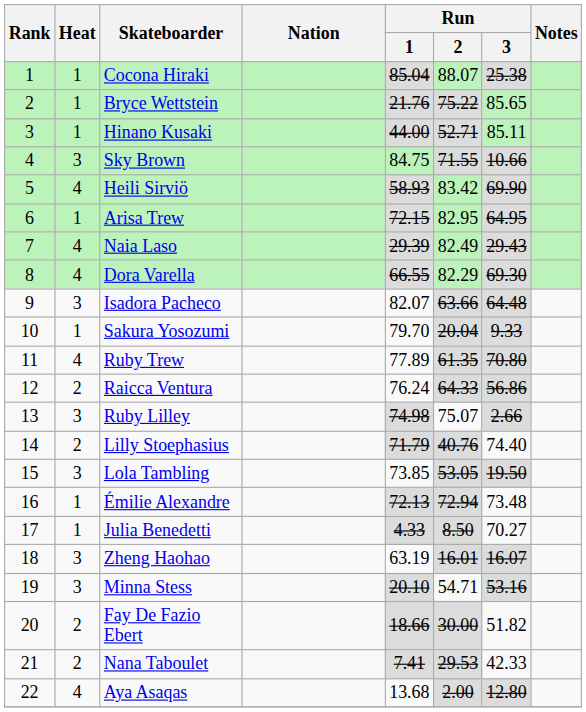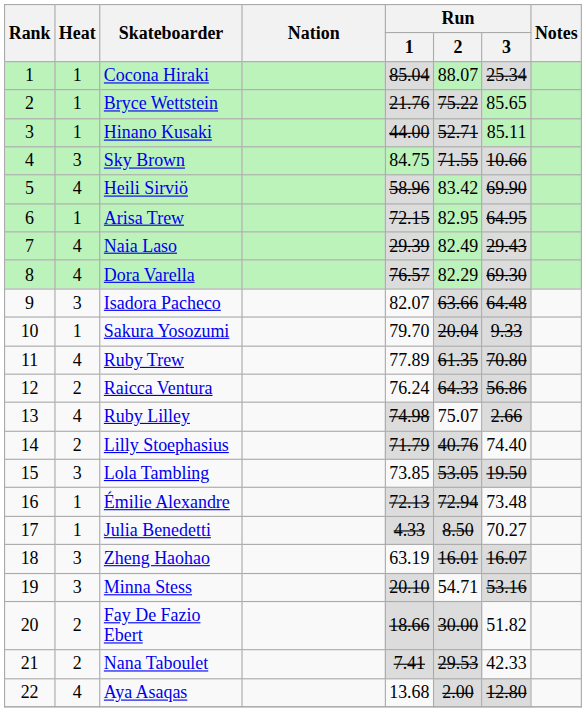Cocona Hiraki | Run / 3: 25.38 -> 25.34
Heili Sirviö | Run / 1: 58.93 -> 58.96
Dora Varella | Run / 1: 66.55 -> 76.57
Ruby Lilley | Heat: 3 -> 4
